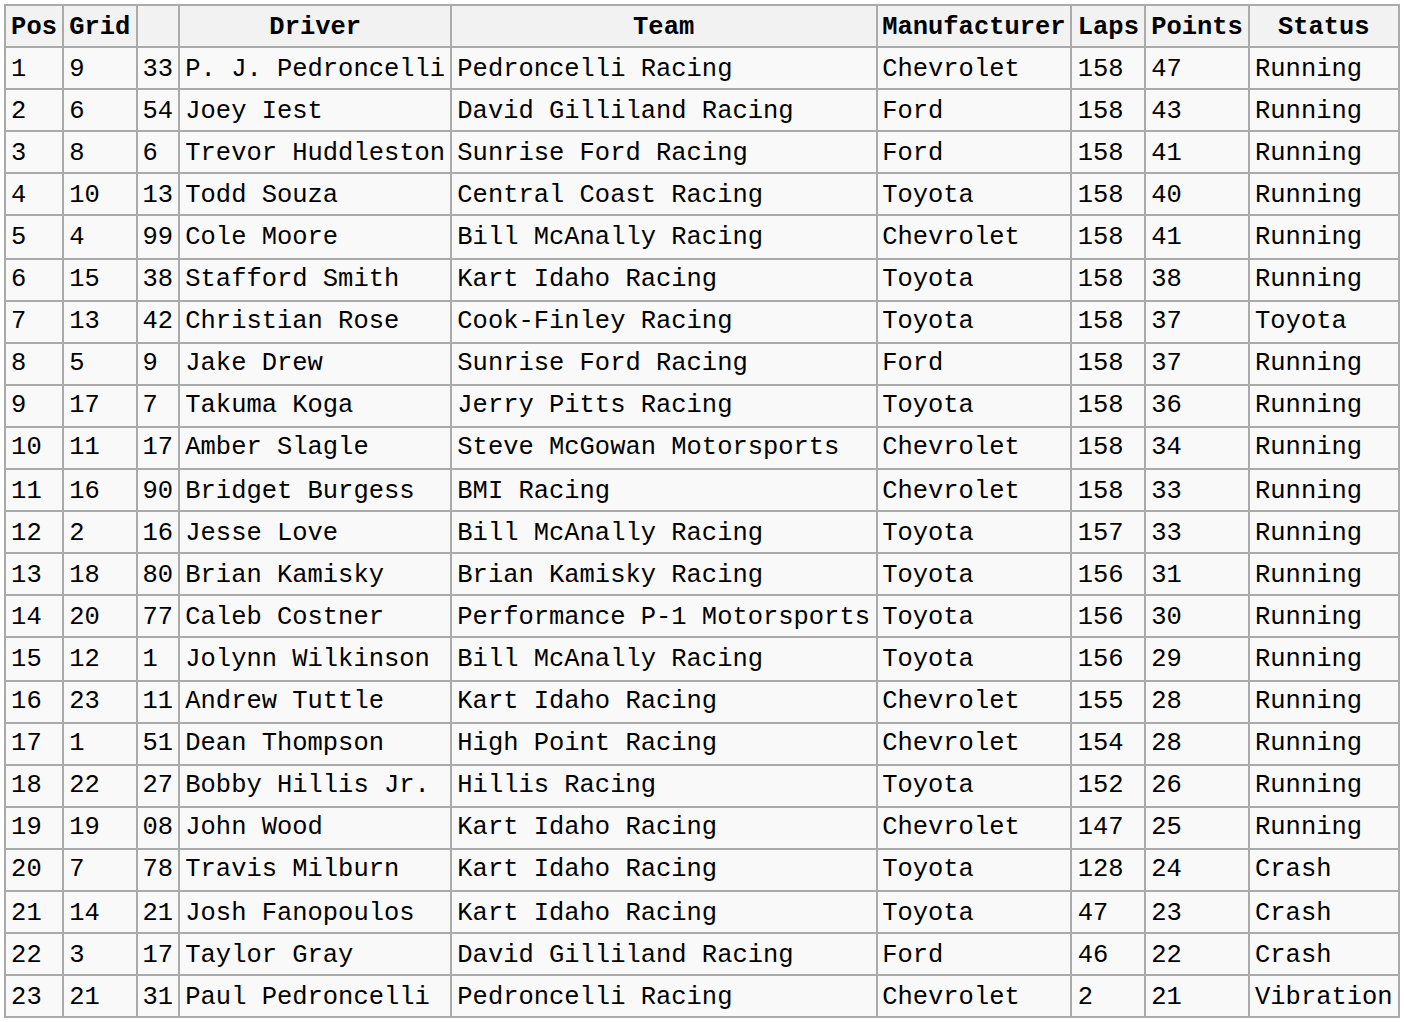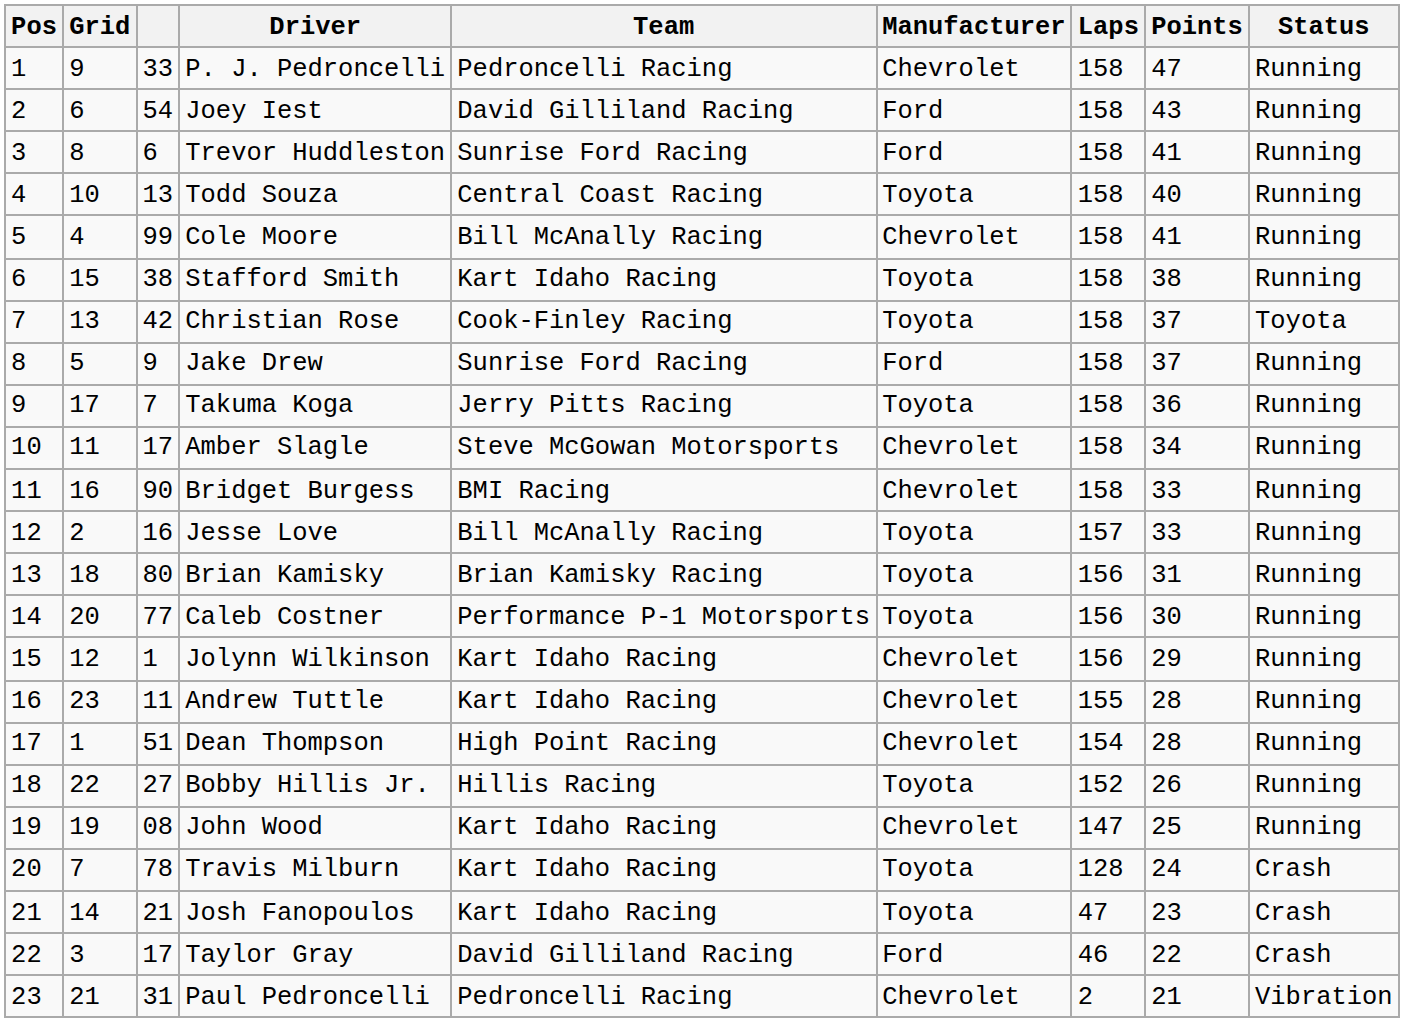Jolynn Wilkinson | Team: Bill McAnally Racing -> Kart Idaho Racing
Jolynn Wilkinson | Manufacturer: Toyota -> Chevrolet
